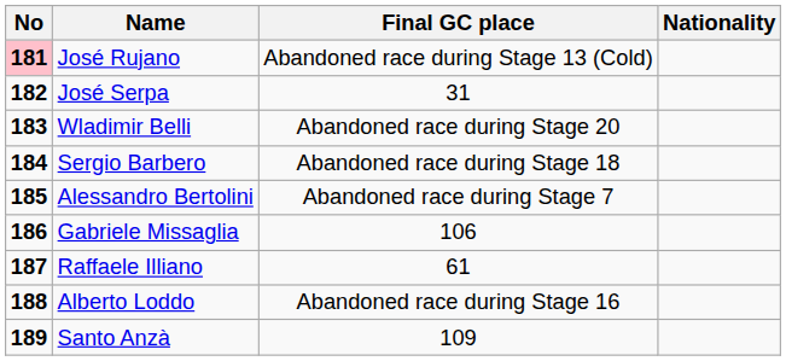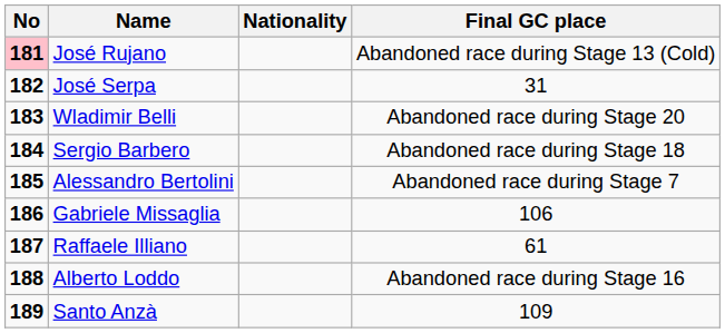columns swapped: Nationality <-> Final GC place
